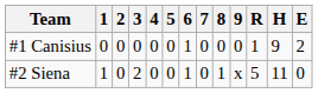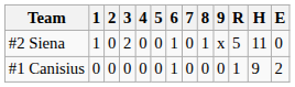rows swapped: #1 Canisius <-> #2 Siena
